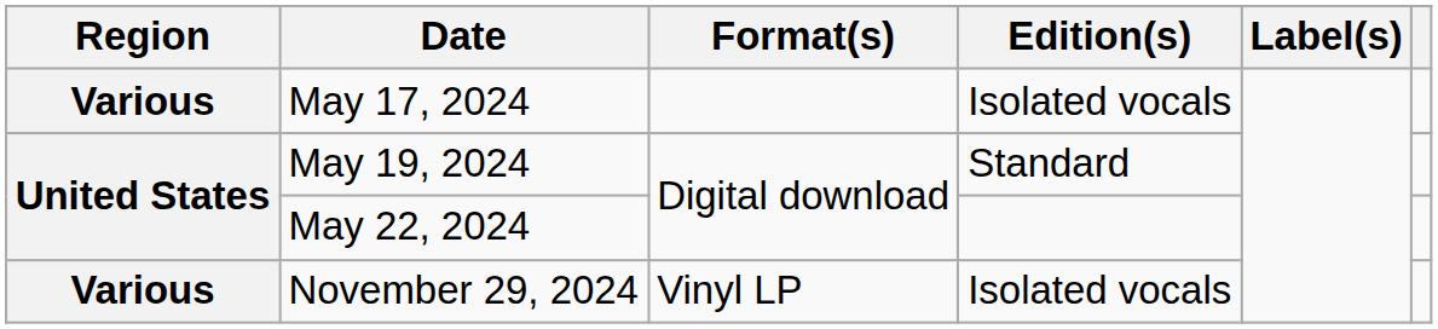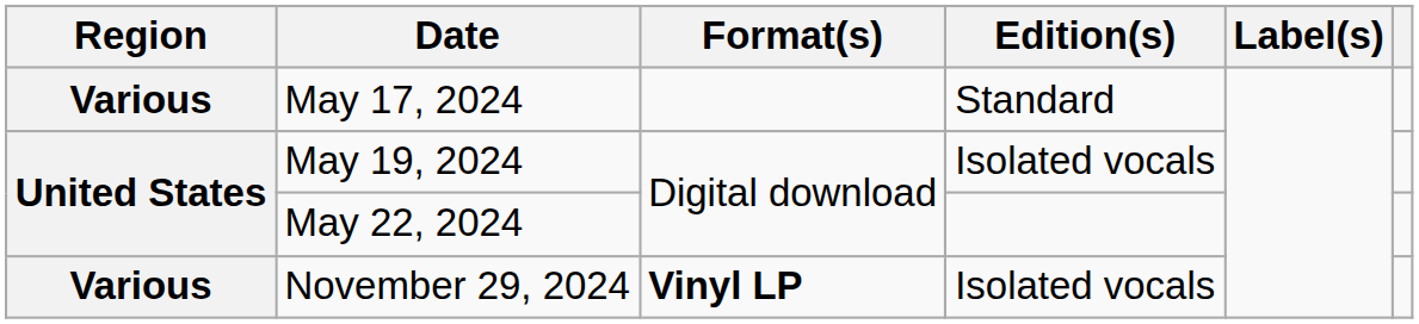May 17, 2024 | Edition(s): Isolated vocals -> Standard
May 19, 2024 | Edition(s): Standard -> Isolated vocals
November 29, 2024 | Format(s): normal -> bold
